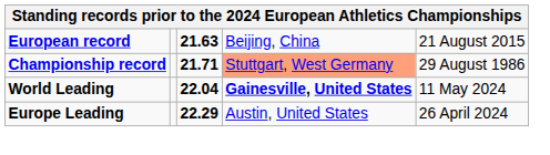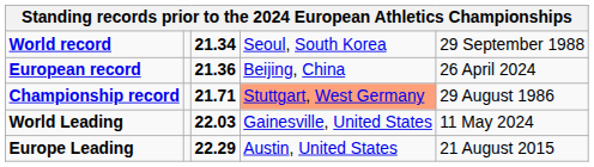+ row: World record | 21.34 | Seoul, South Korea | 29 September 1988
European record | column 3: 21.63 -> 21.36
European record | column 5: 21 August 2015 -> 26 April 2024
World Leading | column 3: 22.04 -> 22.03
World Leading | column 4: bold -> normal
Europe Leading | column 5: 26 April 2024 -> 21 August 2015
